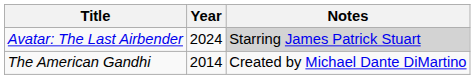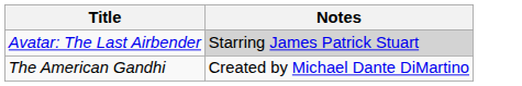- column: Year | 2024 | 2014
